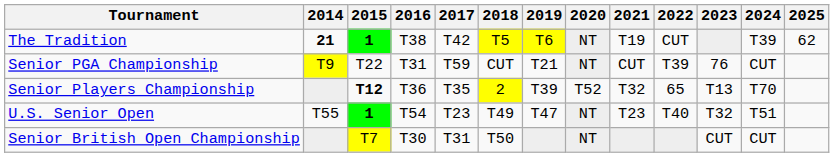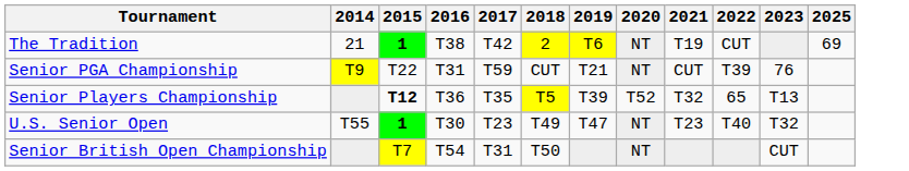- column: 2024 | T39 | CUT | T70 | T51 | CUT
The Tradition | 2014: bold -> normal
The Tradition | 2018: T5 -> 2
The Tradition | 2025: 62 -> 69
Senior Players Championship | 2018: 2 -> T5
U.S. Senior Open | 2016: T54 -> T30
Senior British Open Championship | 2016: T30 -> T54
